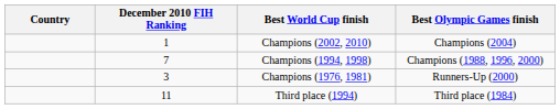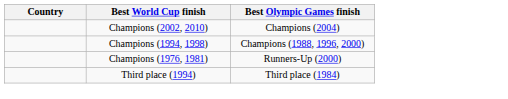- column: December 2010 FIH Ranking | 1 | 7 | 3 | 11
